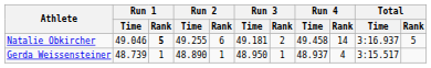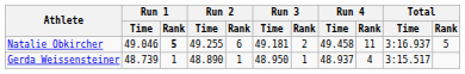Natalie Obkircher | Run 4 / Rank: 14 -> 11
